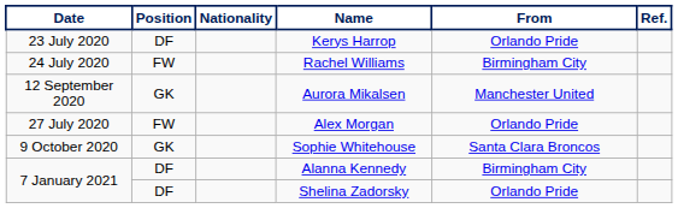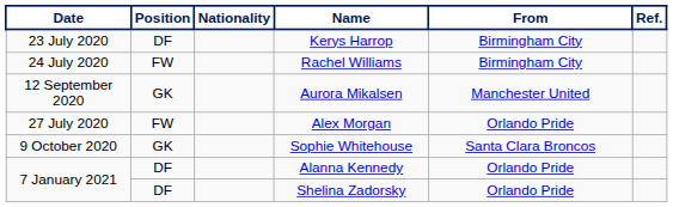Kerys Harrop | From: Orlando Pride -> Birmingham City
Alanna Kennedy | From: Birmingham City -> Orlando Pride
